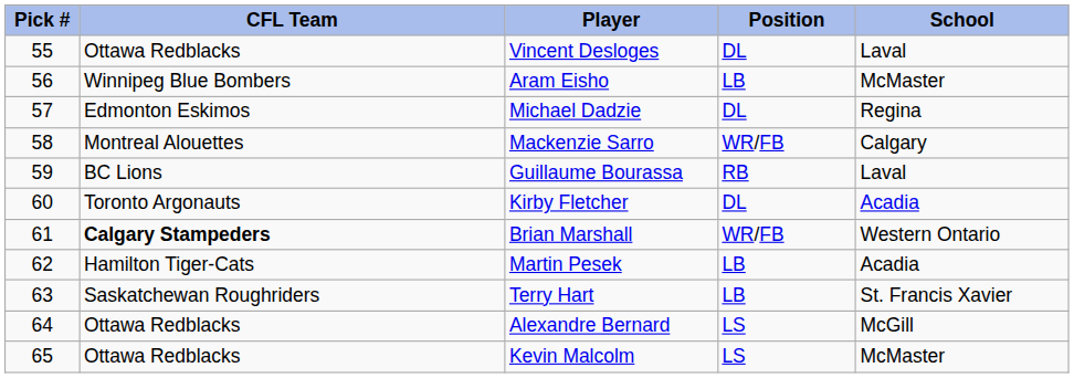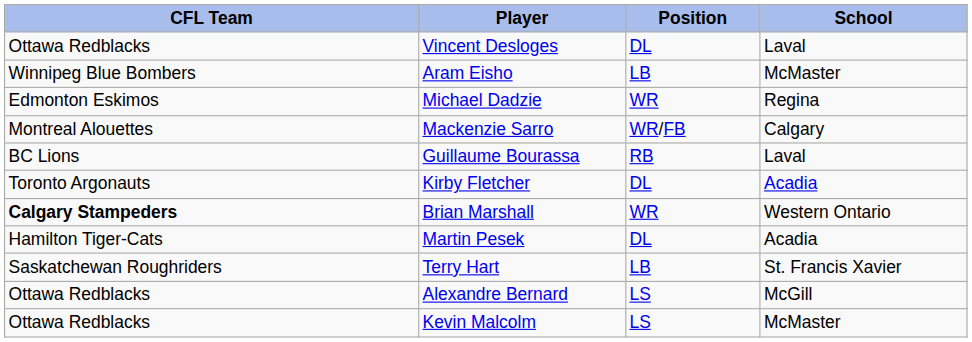- column: Pick # | 55 | 56 | 57 | 58 | 59 | 60 | 61 | 62 | 63 | 64 | 65
Michael Dadzie | Position: DL -> WR
Brian Marshall | Position: WR/FB -> WR
Martin Pesek | Position: LB -> DL
